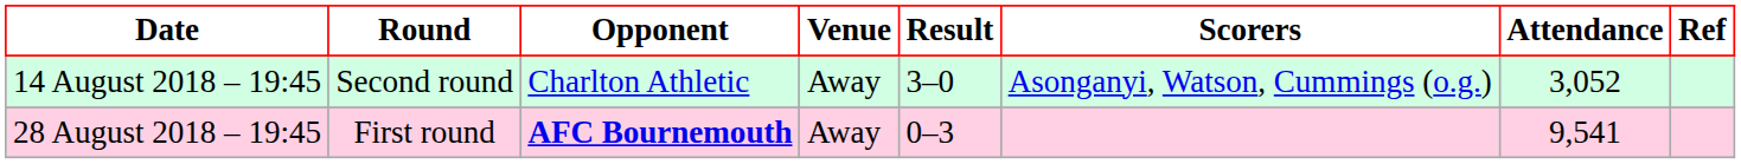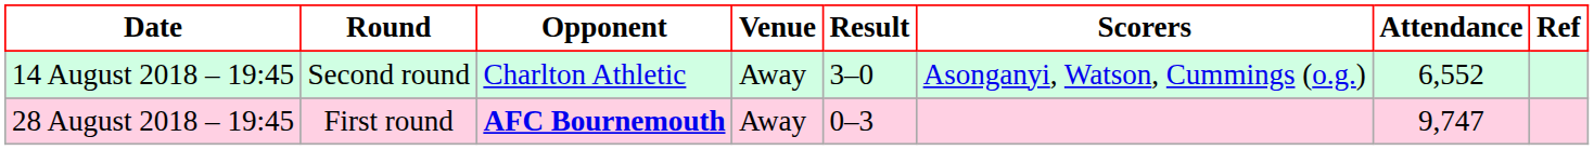14 August 2018 – 19:45 | Attendance: 3,052 -> 6,552
28 August 2018 – 19:45 | Attendance: 9,541 -> 9,747
